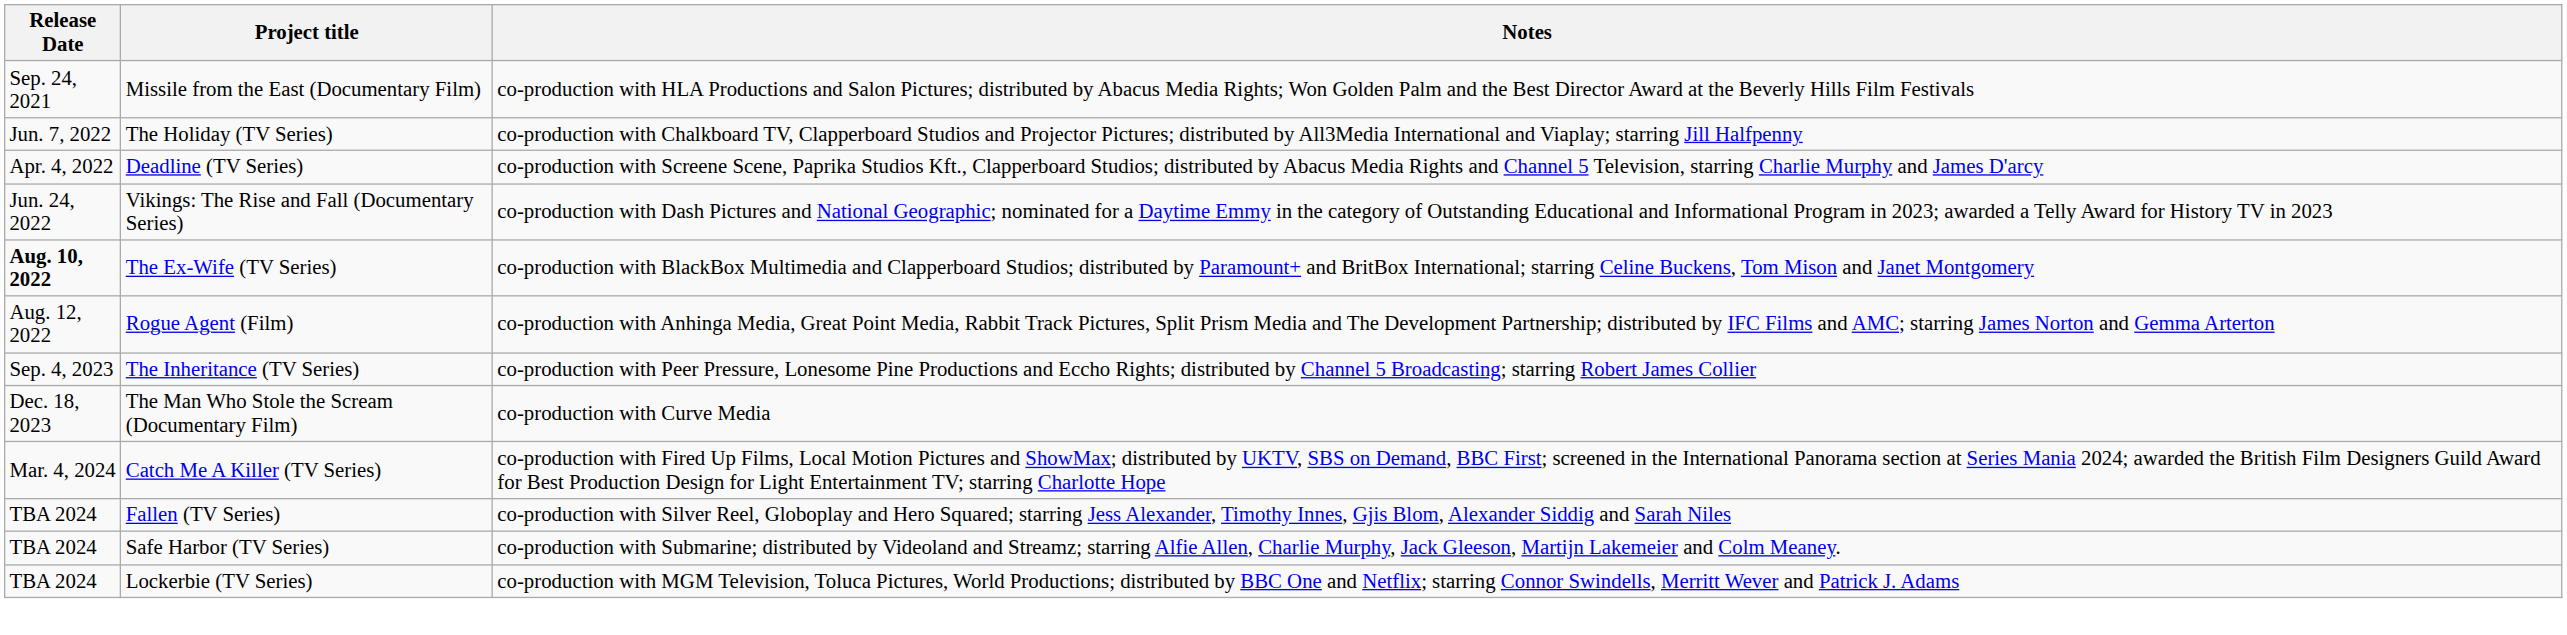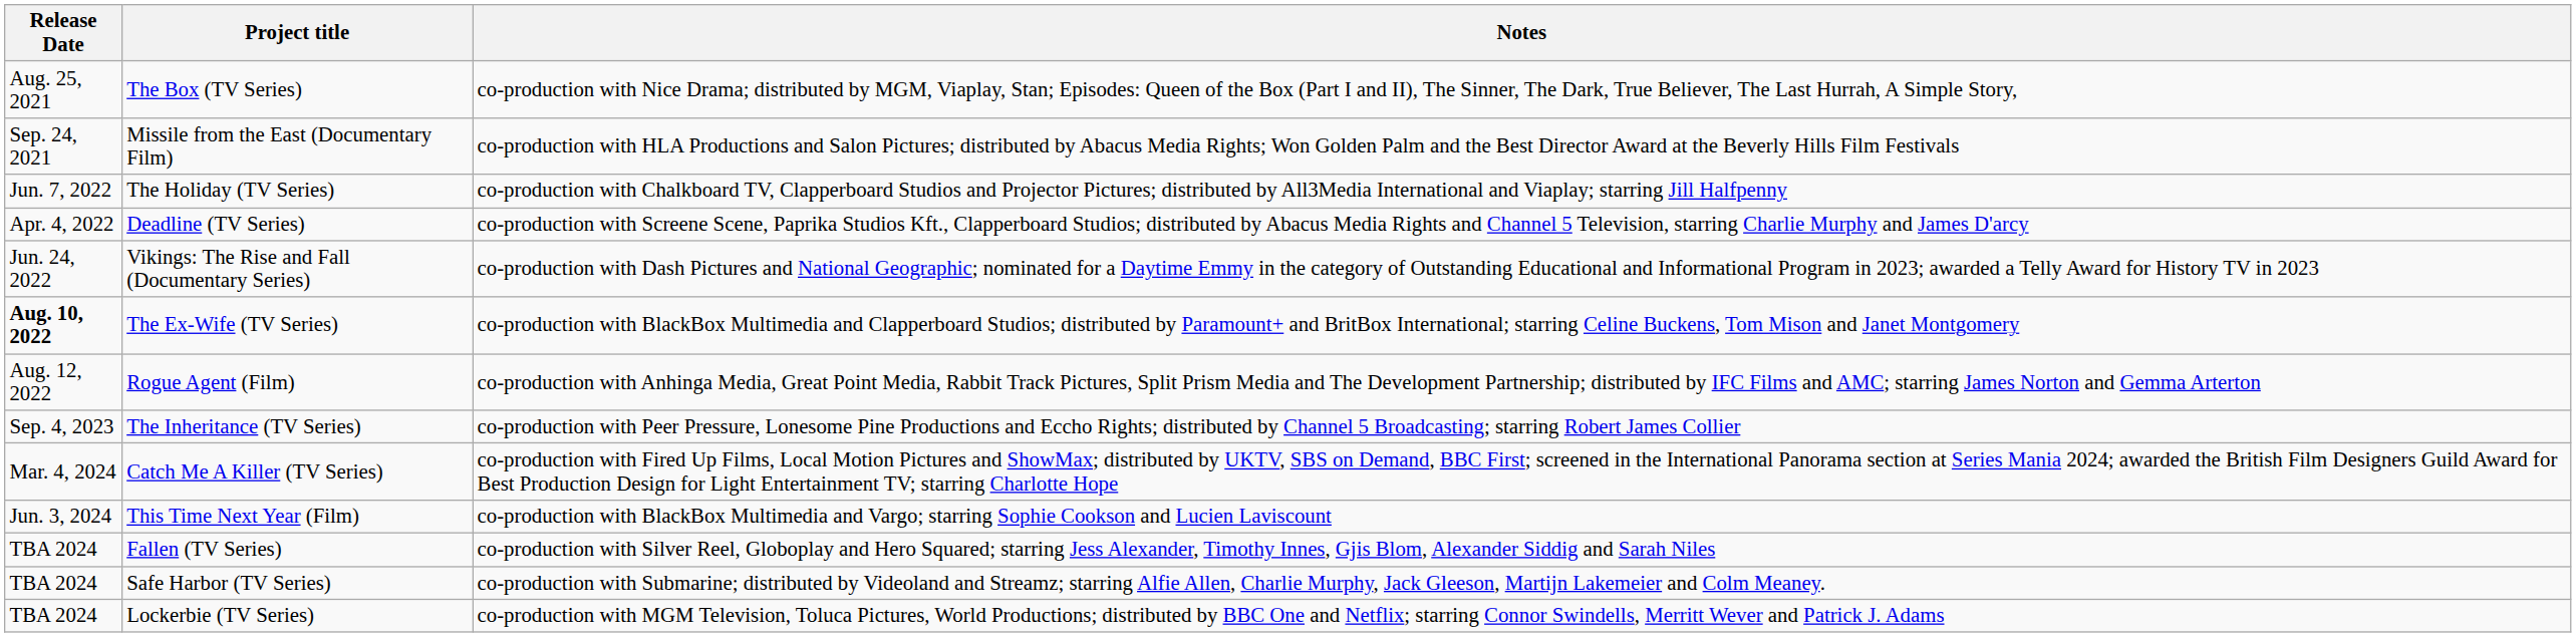+ row: Aug. 25, 2021 | The Box (TV Series) | co-production with Nice Drama; distributed by MGM, Viaplay, Stan; Episodes: Queen of the Box (Part I and II), The Sinner, The Dark, True Believer, The Last Hurrah, A Simple Story,
- row: Dec. 18, 2023 | The Man Who Stole the Scream (Documentary Film) | co-production with Curve Media
+ row: Jun. 3, 2024 | This Time Next Year (Film) | co-production with BlackBox Multimedia and Vargo; starring Sophie Cookson and Lucien Laviscount
